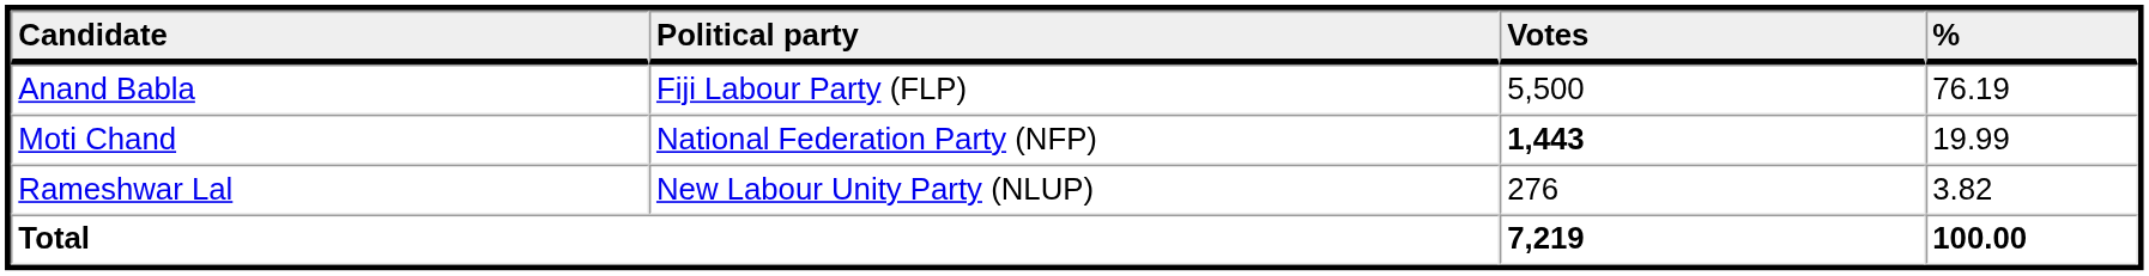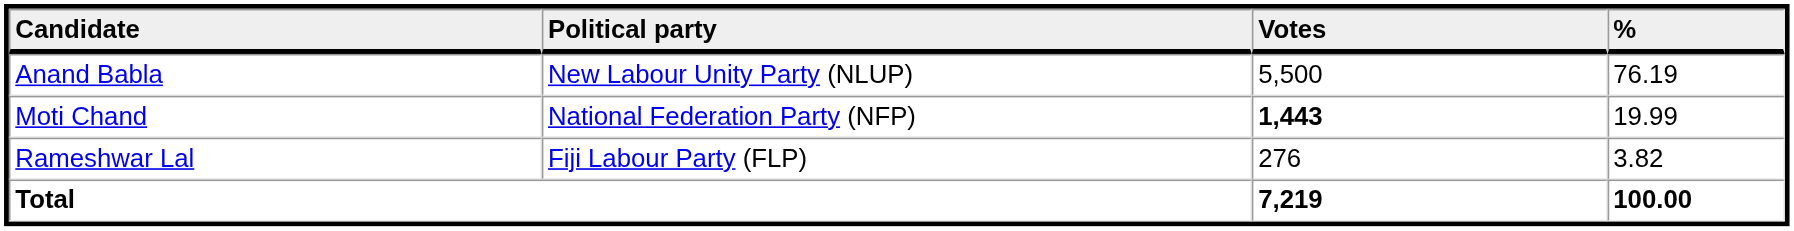Anand Babla | Political party: Fiji Labour Party (FLP) -> New Labour Unity Party (NLUP)
Rameshwar Lal | Political party: New Labour Unity Party (NLUP) -> Fiji Labour Party (FLP)
